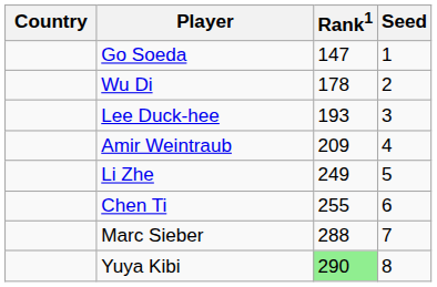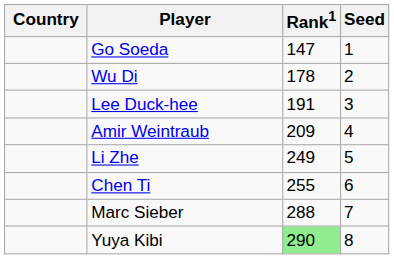Lee Duck-hee | Rank1: 193 -> 191
